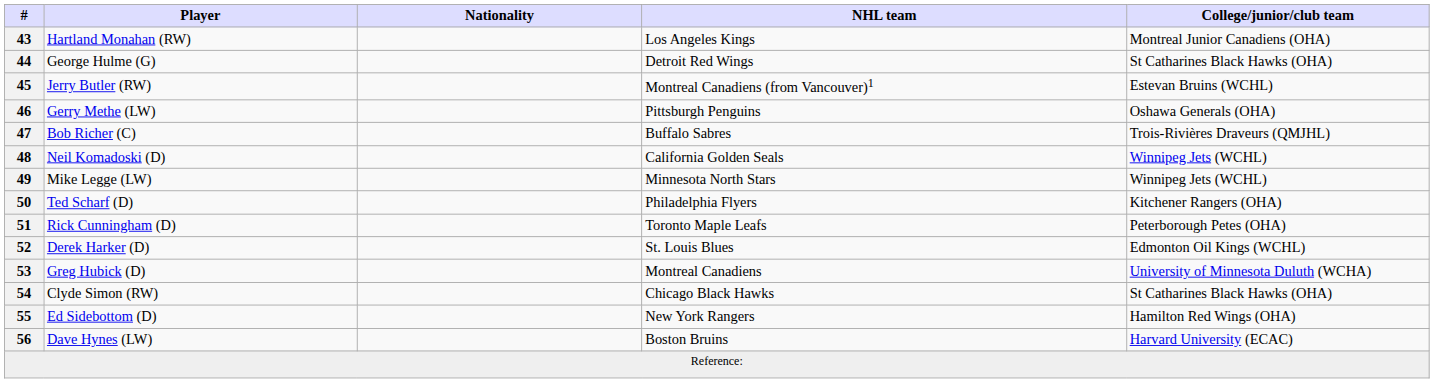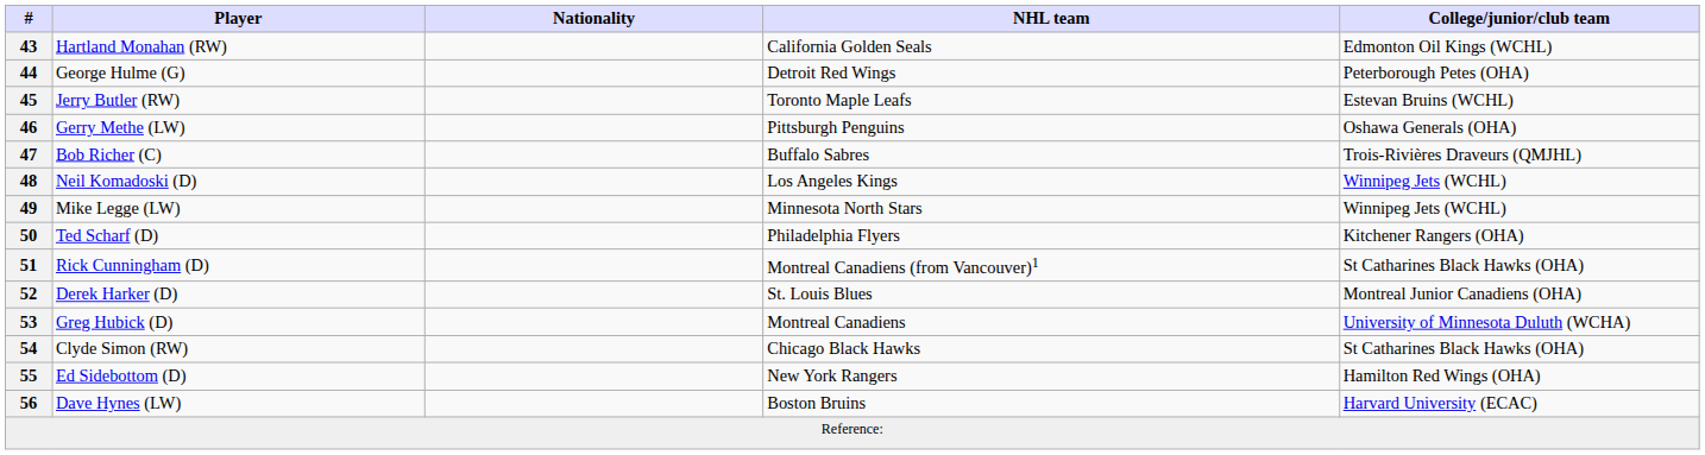43 | NHL team: Los Angeles Kings -> California Golden Seals
43 | College/junior/club team: Montreal Junior Canadiens (OHA) -> Edmonton Oil Kings (WCHL)
44 | College/junior/club team: St Catharines Black Hawks (OHA) -> Peterborough Petes (OHA)
45 | NHL team: Montreal Canadiens (from Vancouver)1 -> Toronto Maple Leafs
48 | NHL team: California Golden Seals -> Los Angeles Kings
51 | NHL team: Toronto Maple Leafs -> Montreal Canadiens (from Vancouver)1
51 | College/junior/club team: Peterborough Petes (OHA) -> St Catharines Black Hawks (OHA)
52 | College/junior/club team: Edmonton Oil Kings (WCHL) -> Montreal Junior Canadiens (OHA)
